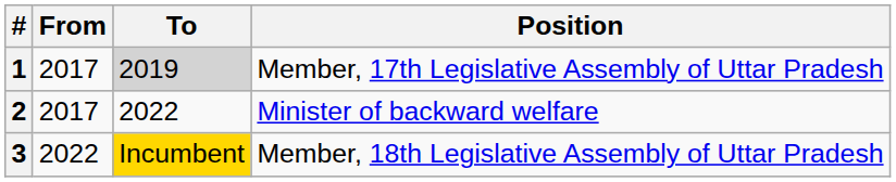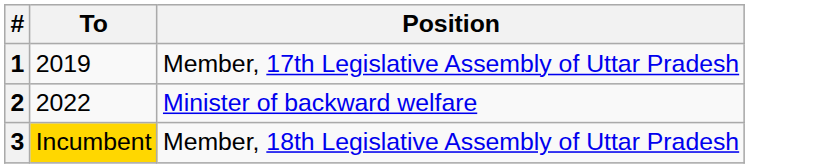- column: From | 2017 | 2017 | 2022
1 | To: lightgrey background -> no background
